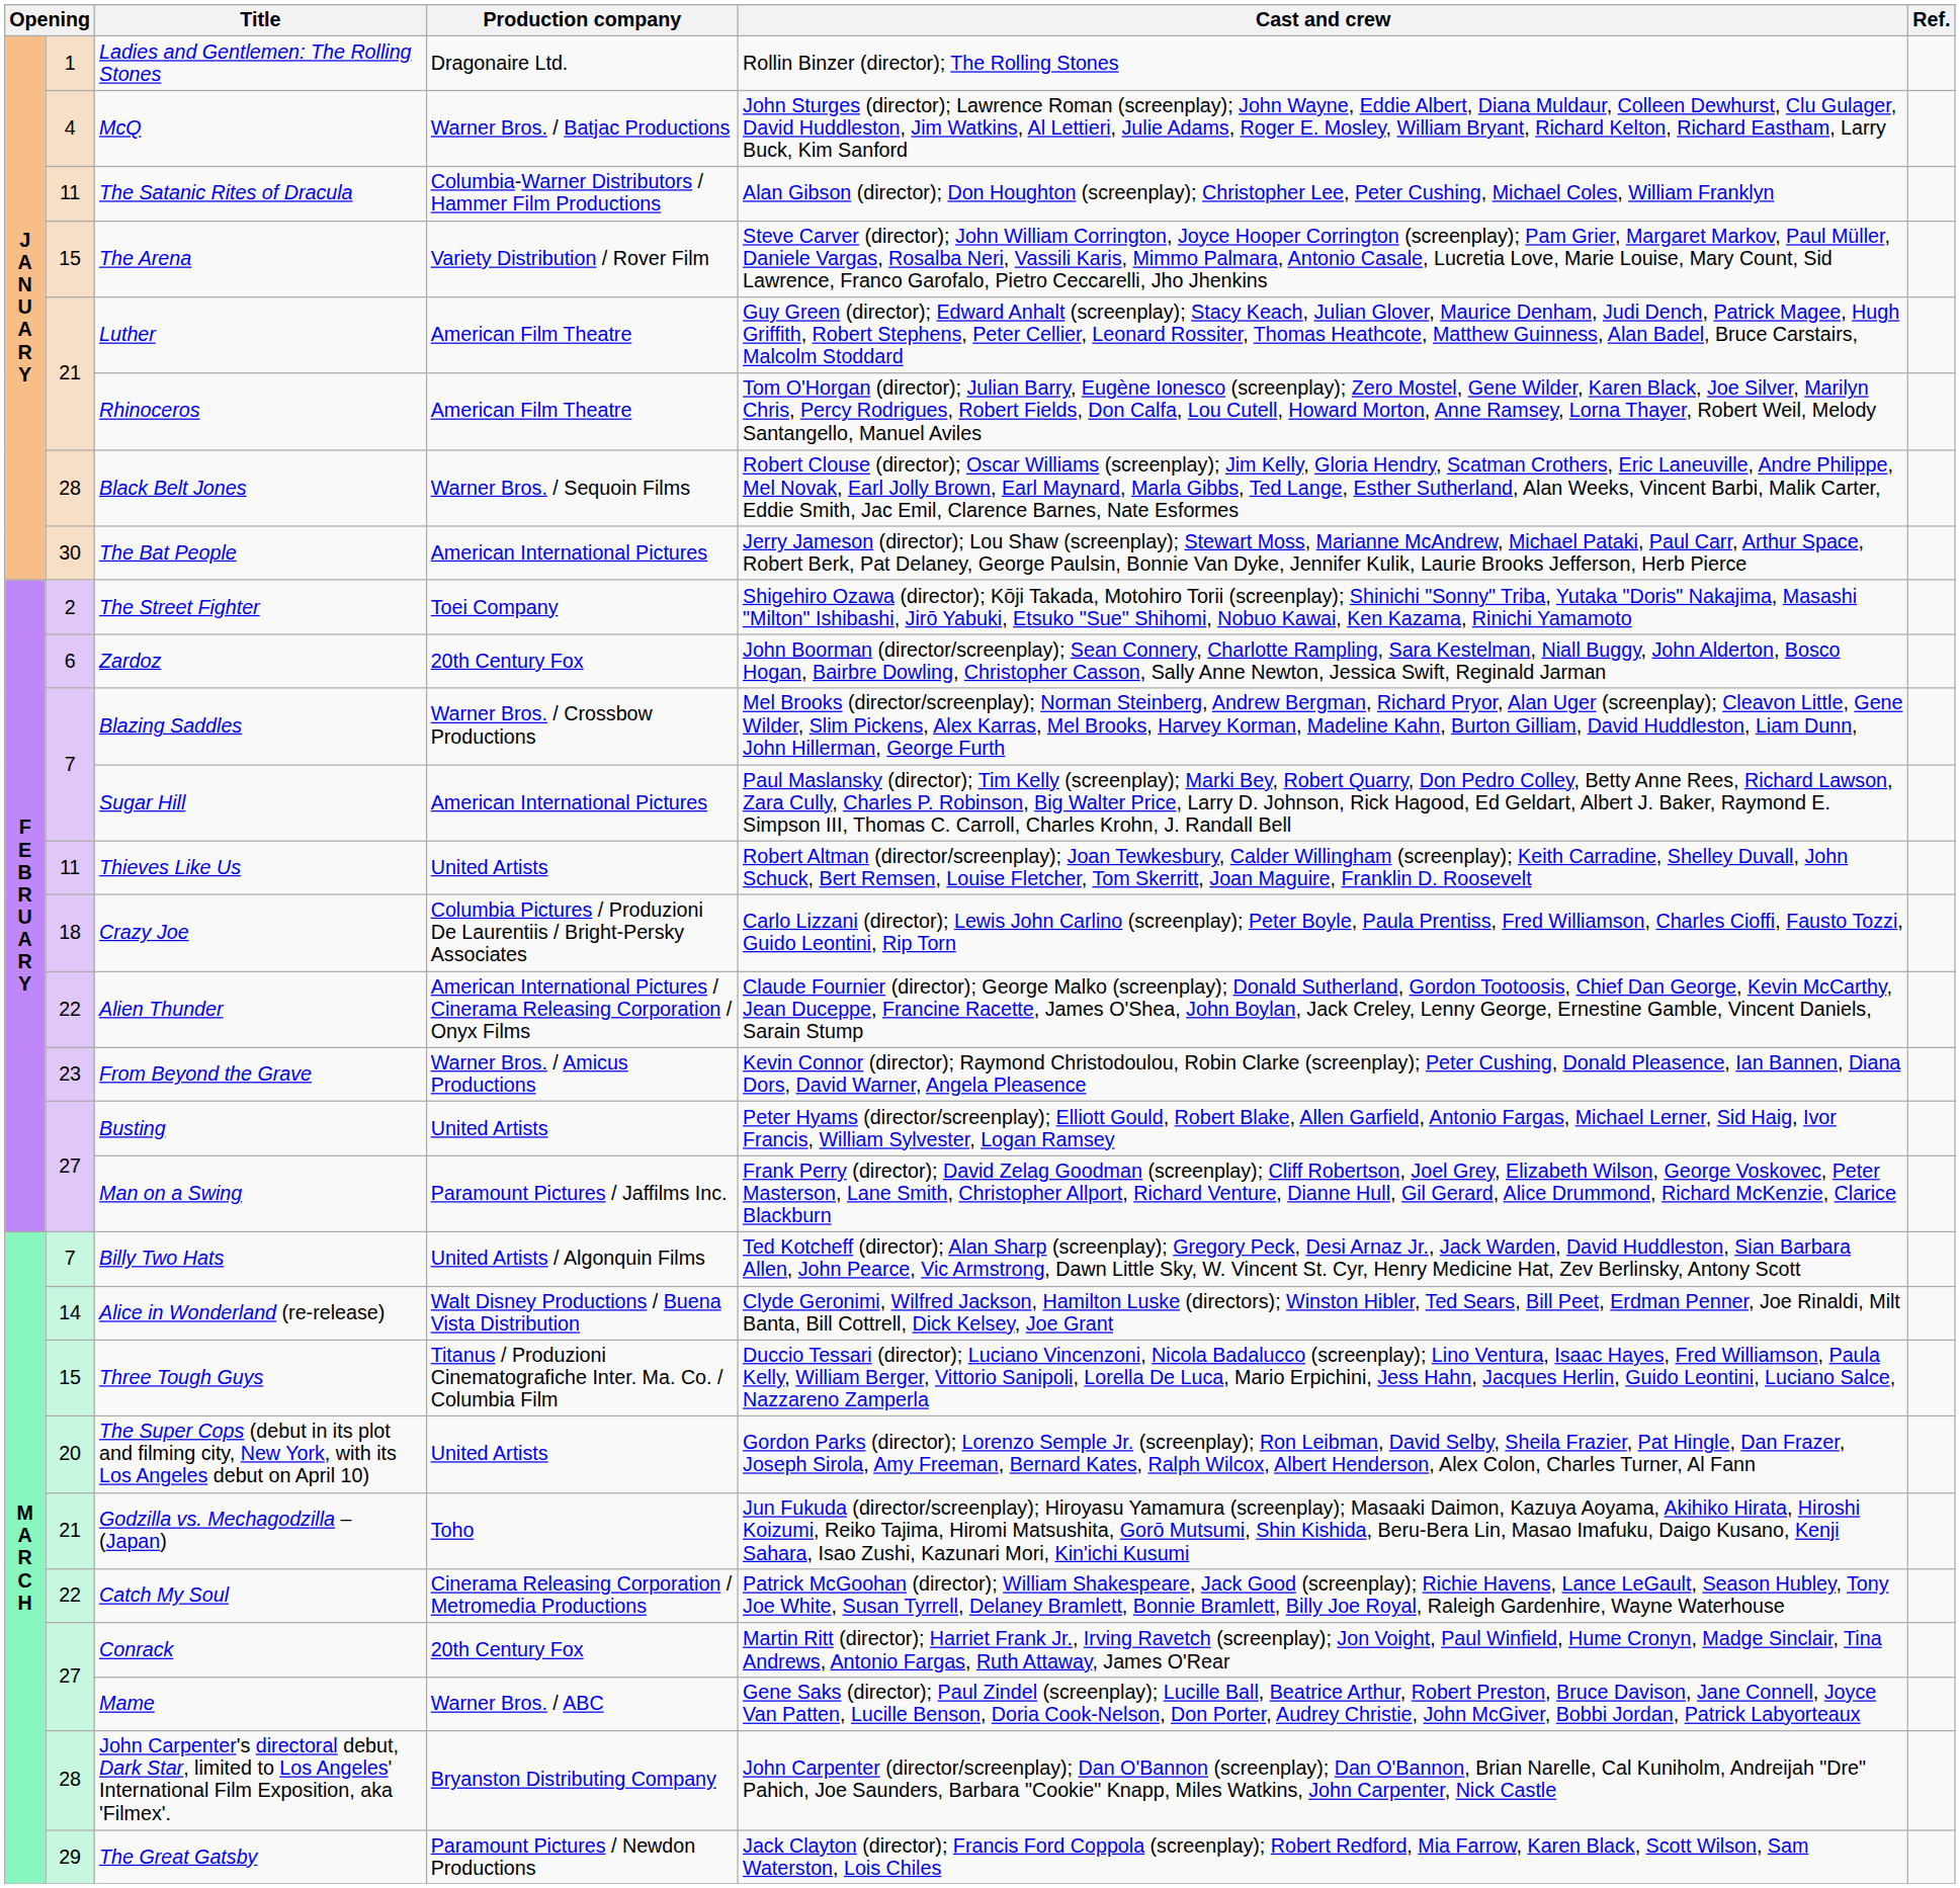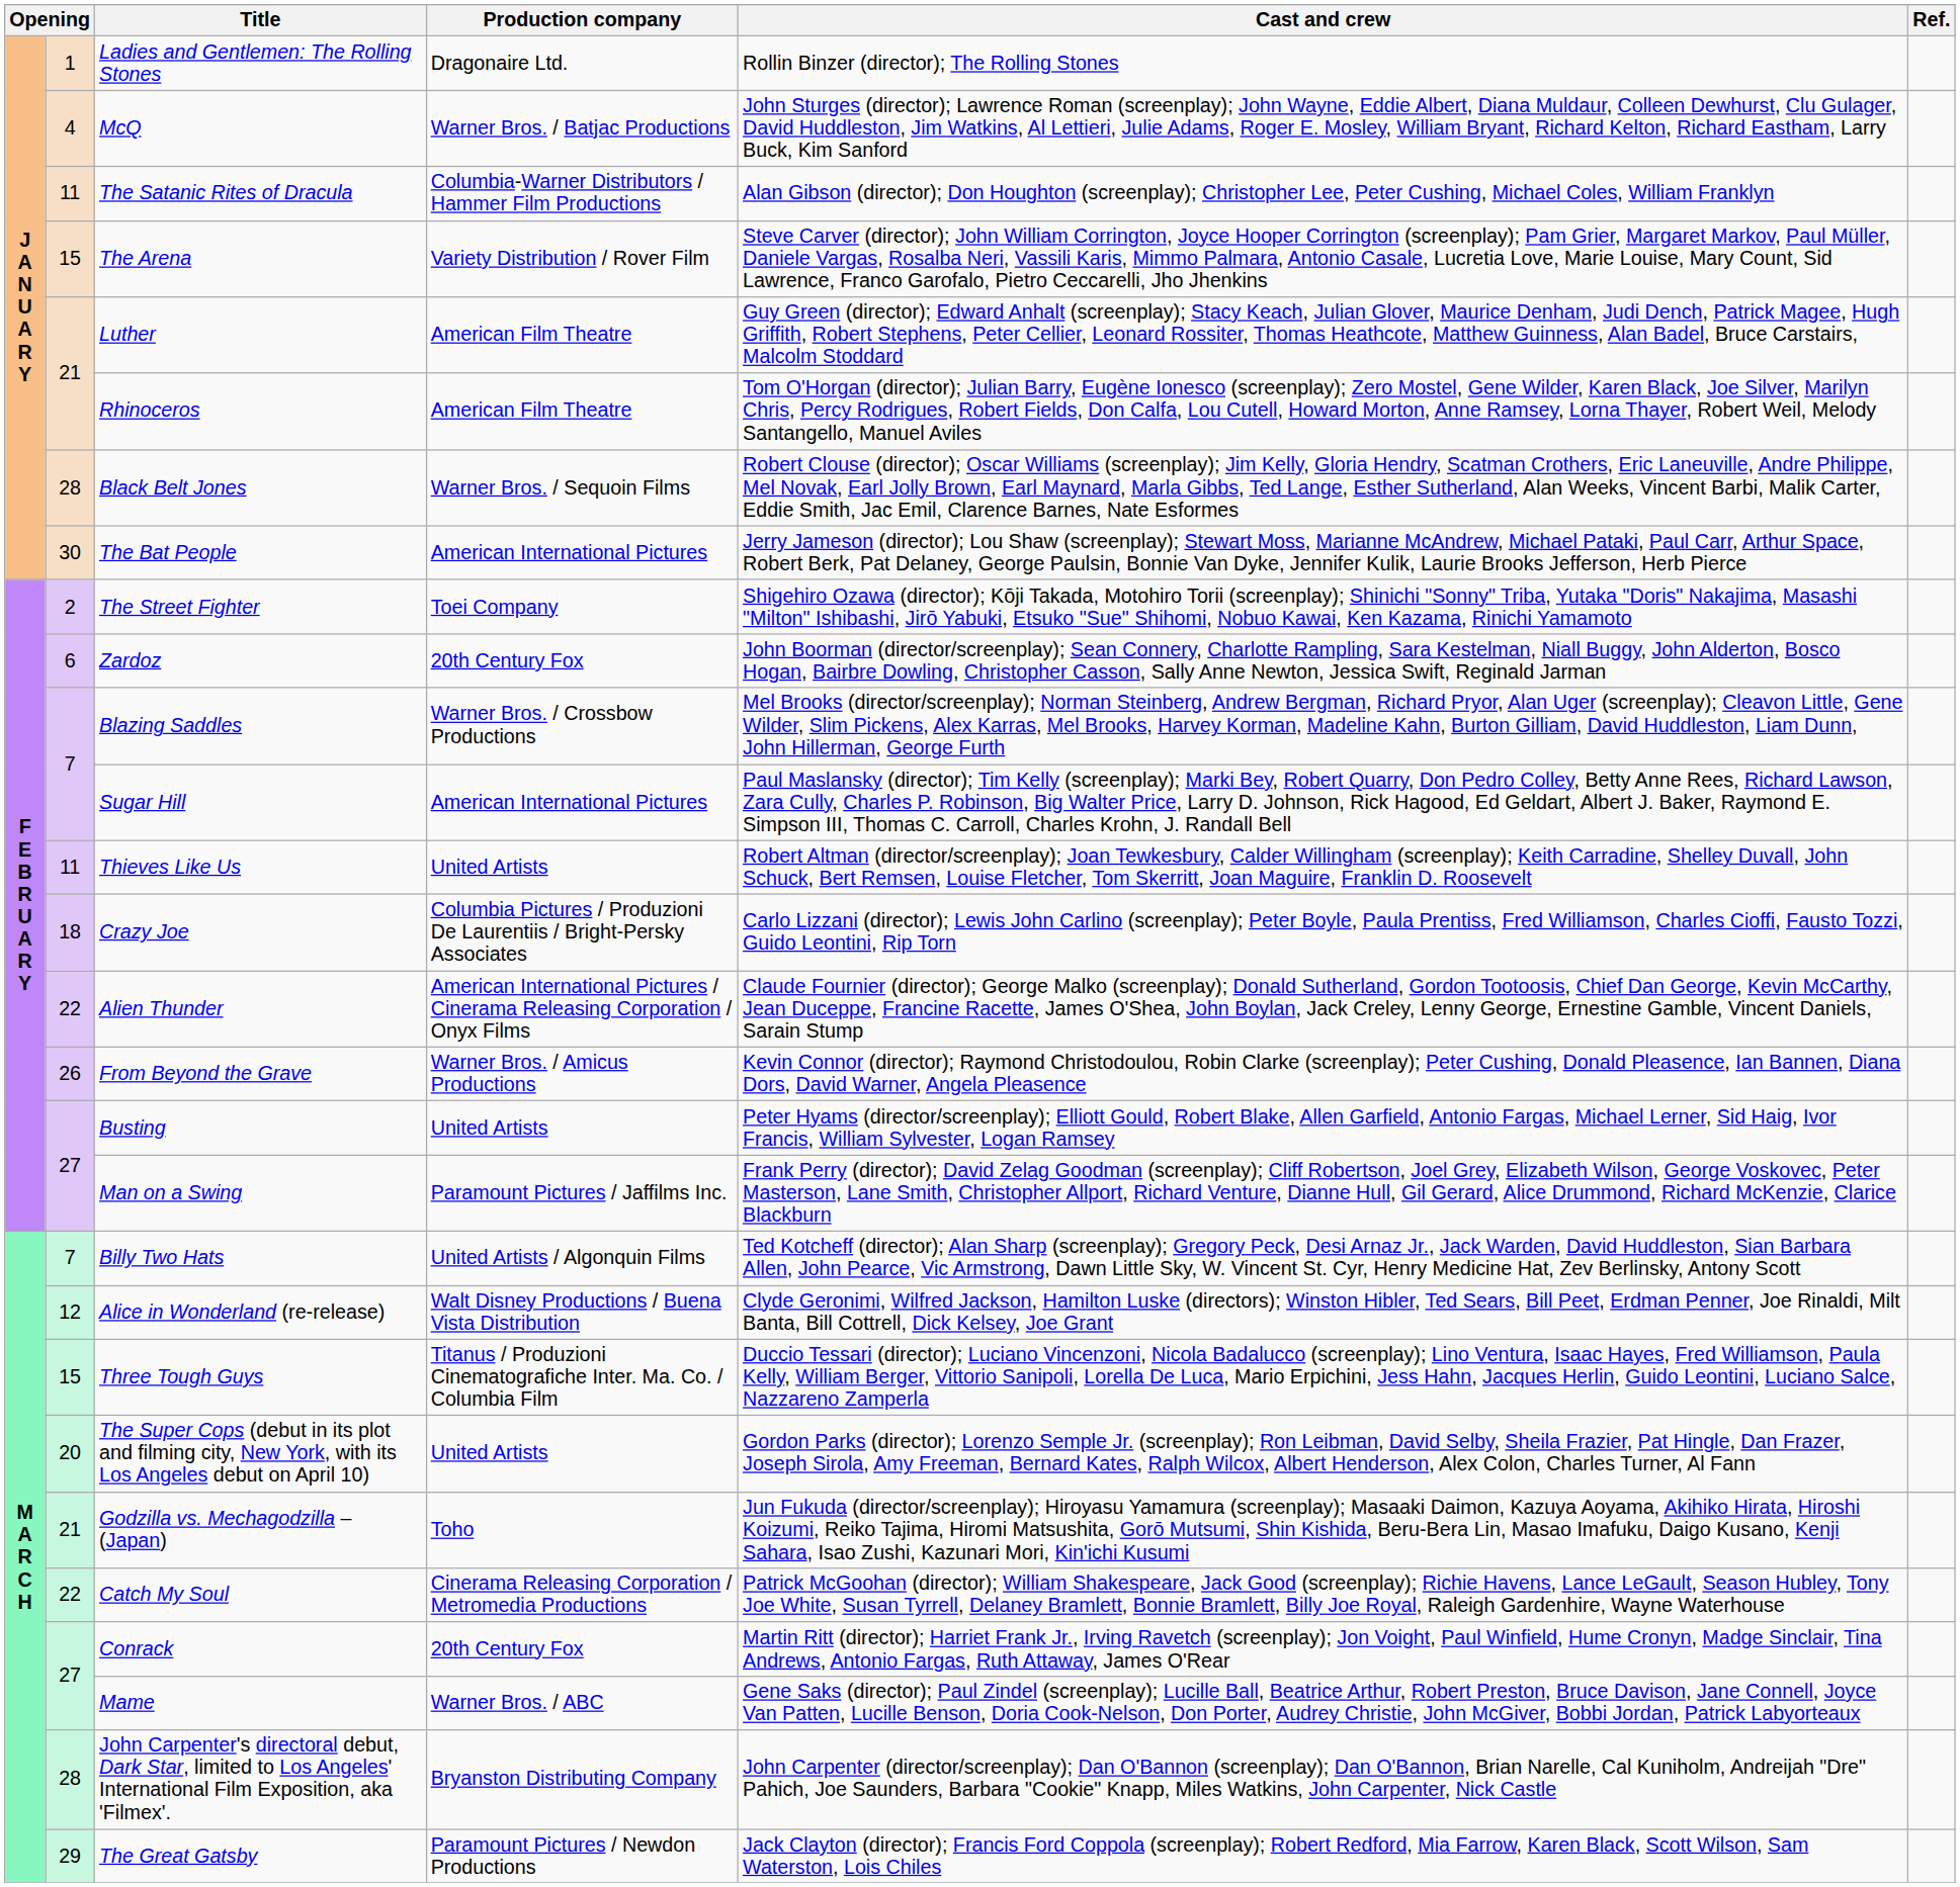From Beyond the Grave | column 2: 23 -> 26
Alice in Wonderland (re-release) | column 2: 14 -> 12
